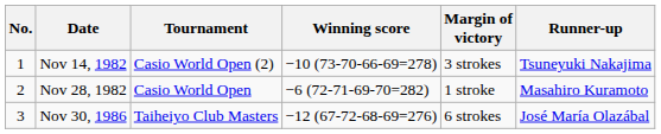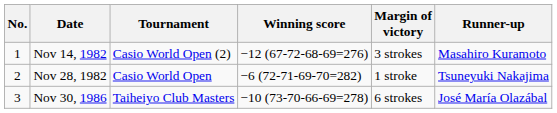Nov 14, 1982 | Winning score: −10 (73-70-66-69=278) -> −12 (67-72-68-69=276)
Nov 14, 1982 | Runner-up: Tsuneyuki Nakajima -> Masahiro Kuramoto
Nov 28, 1982 | Runner-up: Masahiro Kuramoto -> Tsuneyuki Nakajima
Nov 30, 1986 | Winning score: −12 (67-72-68-69=276) -> −10 (73-70-66-69=278)
